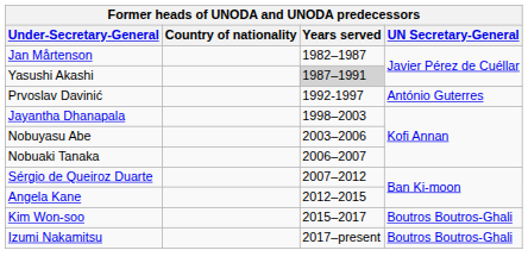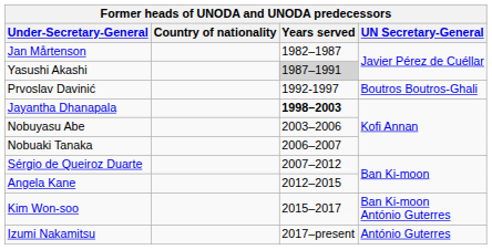Prvoslav Davinić | UN Secretary-General: António Guterres -> Boutros Boutros-Ghali
Jayantha Dhanapala | Years served: normal -> bold
Kim Won-soo | UN Secretary-General: Boutros Boutros-Ghali -> Ban Ki-moon António Guterres
Izumi Nakamitsu | UN Secretary-General: Boutros Boutros-Ghali -> António Guterres
